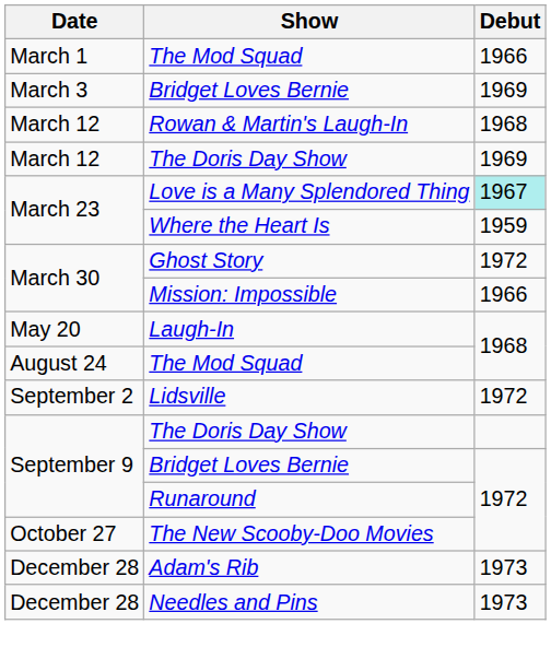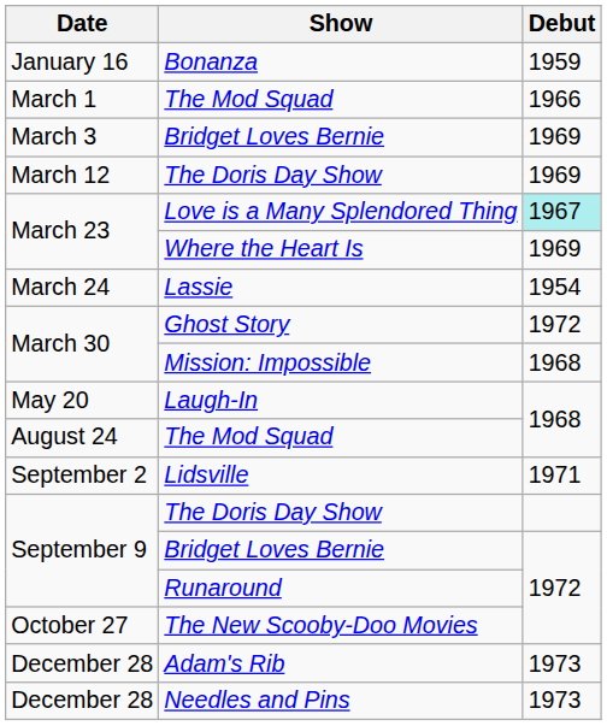+ row: January 16 | Bonanza | 1959
- row: March 12 | Rowan & Martin's Laugh-In | 1968
Where the Heart Is | Debut: 1959 -> 1969
+ row: March 24 | Lassie | 1954
Mission: Impossible | Debut: 1966 -> 1968
Lidsville | Debut: 1972 -> 1971
